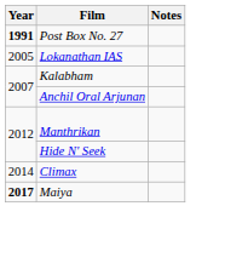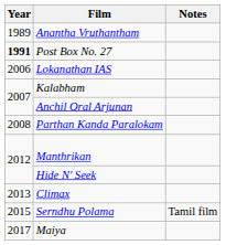+ row: 1989 | Anantha Vruthantham
Lokanathan IAS | Year: 2005 -> 2006
+ row: 2008 | Parthan Kanda Paralokam
Climax | Year: 2014 -> 2013
+ row: 2015 | Serndhu Polama | Tamil film
Maiya | Year: bold -> normal
